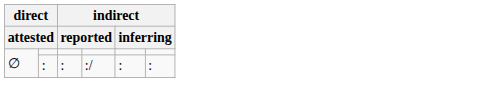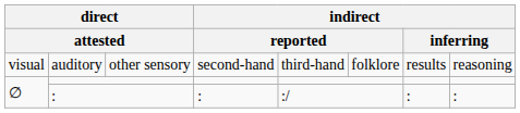+ row: visual | auditory | other sensory | second-hand | third-hand | folklore | results | reasoning
